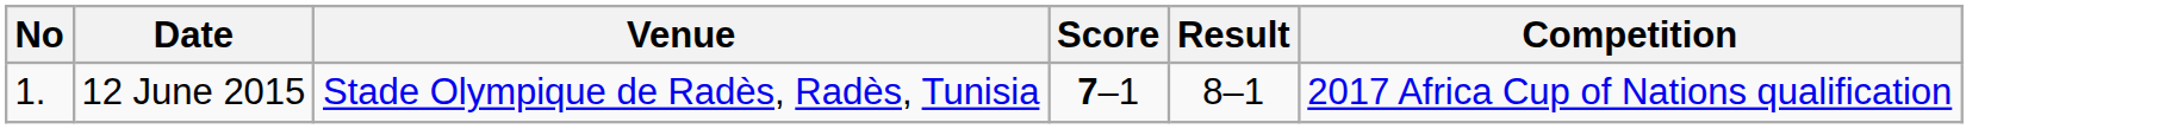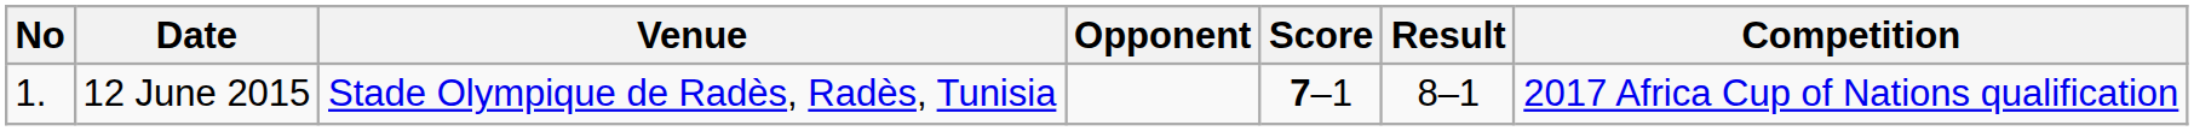+ column: Opponent
